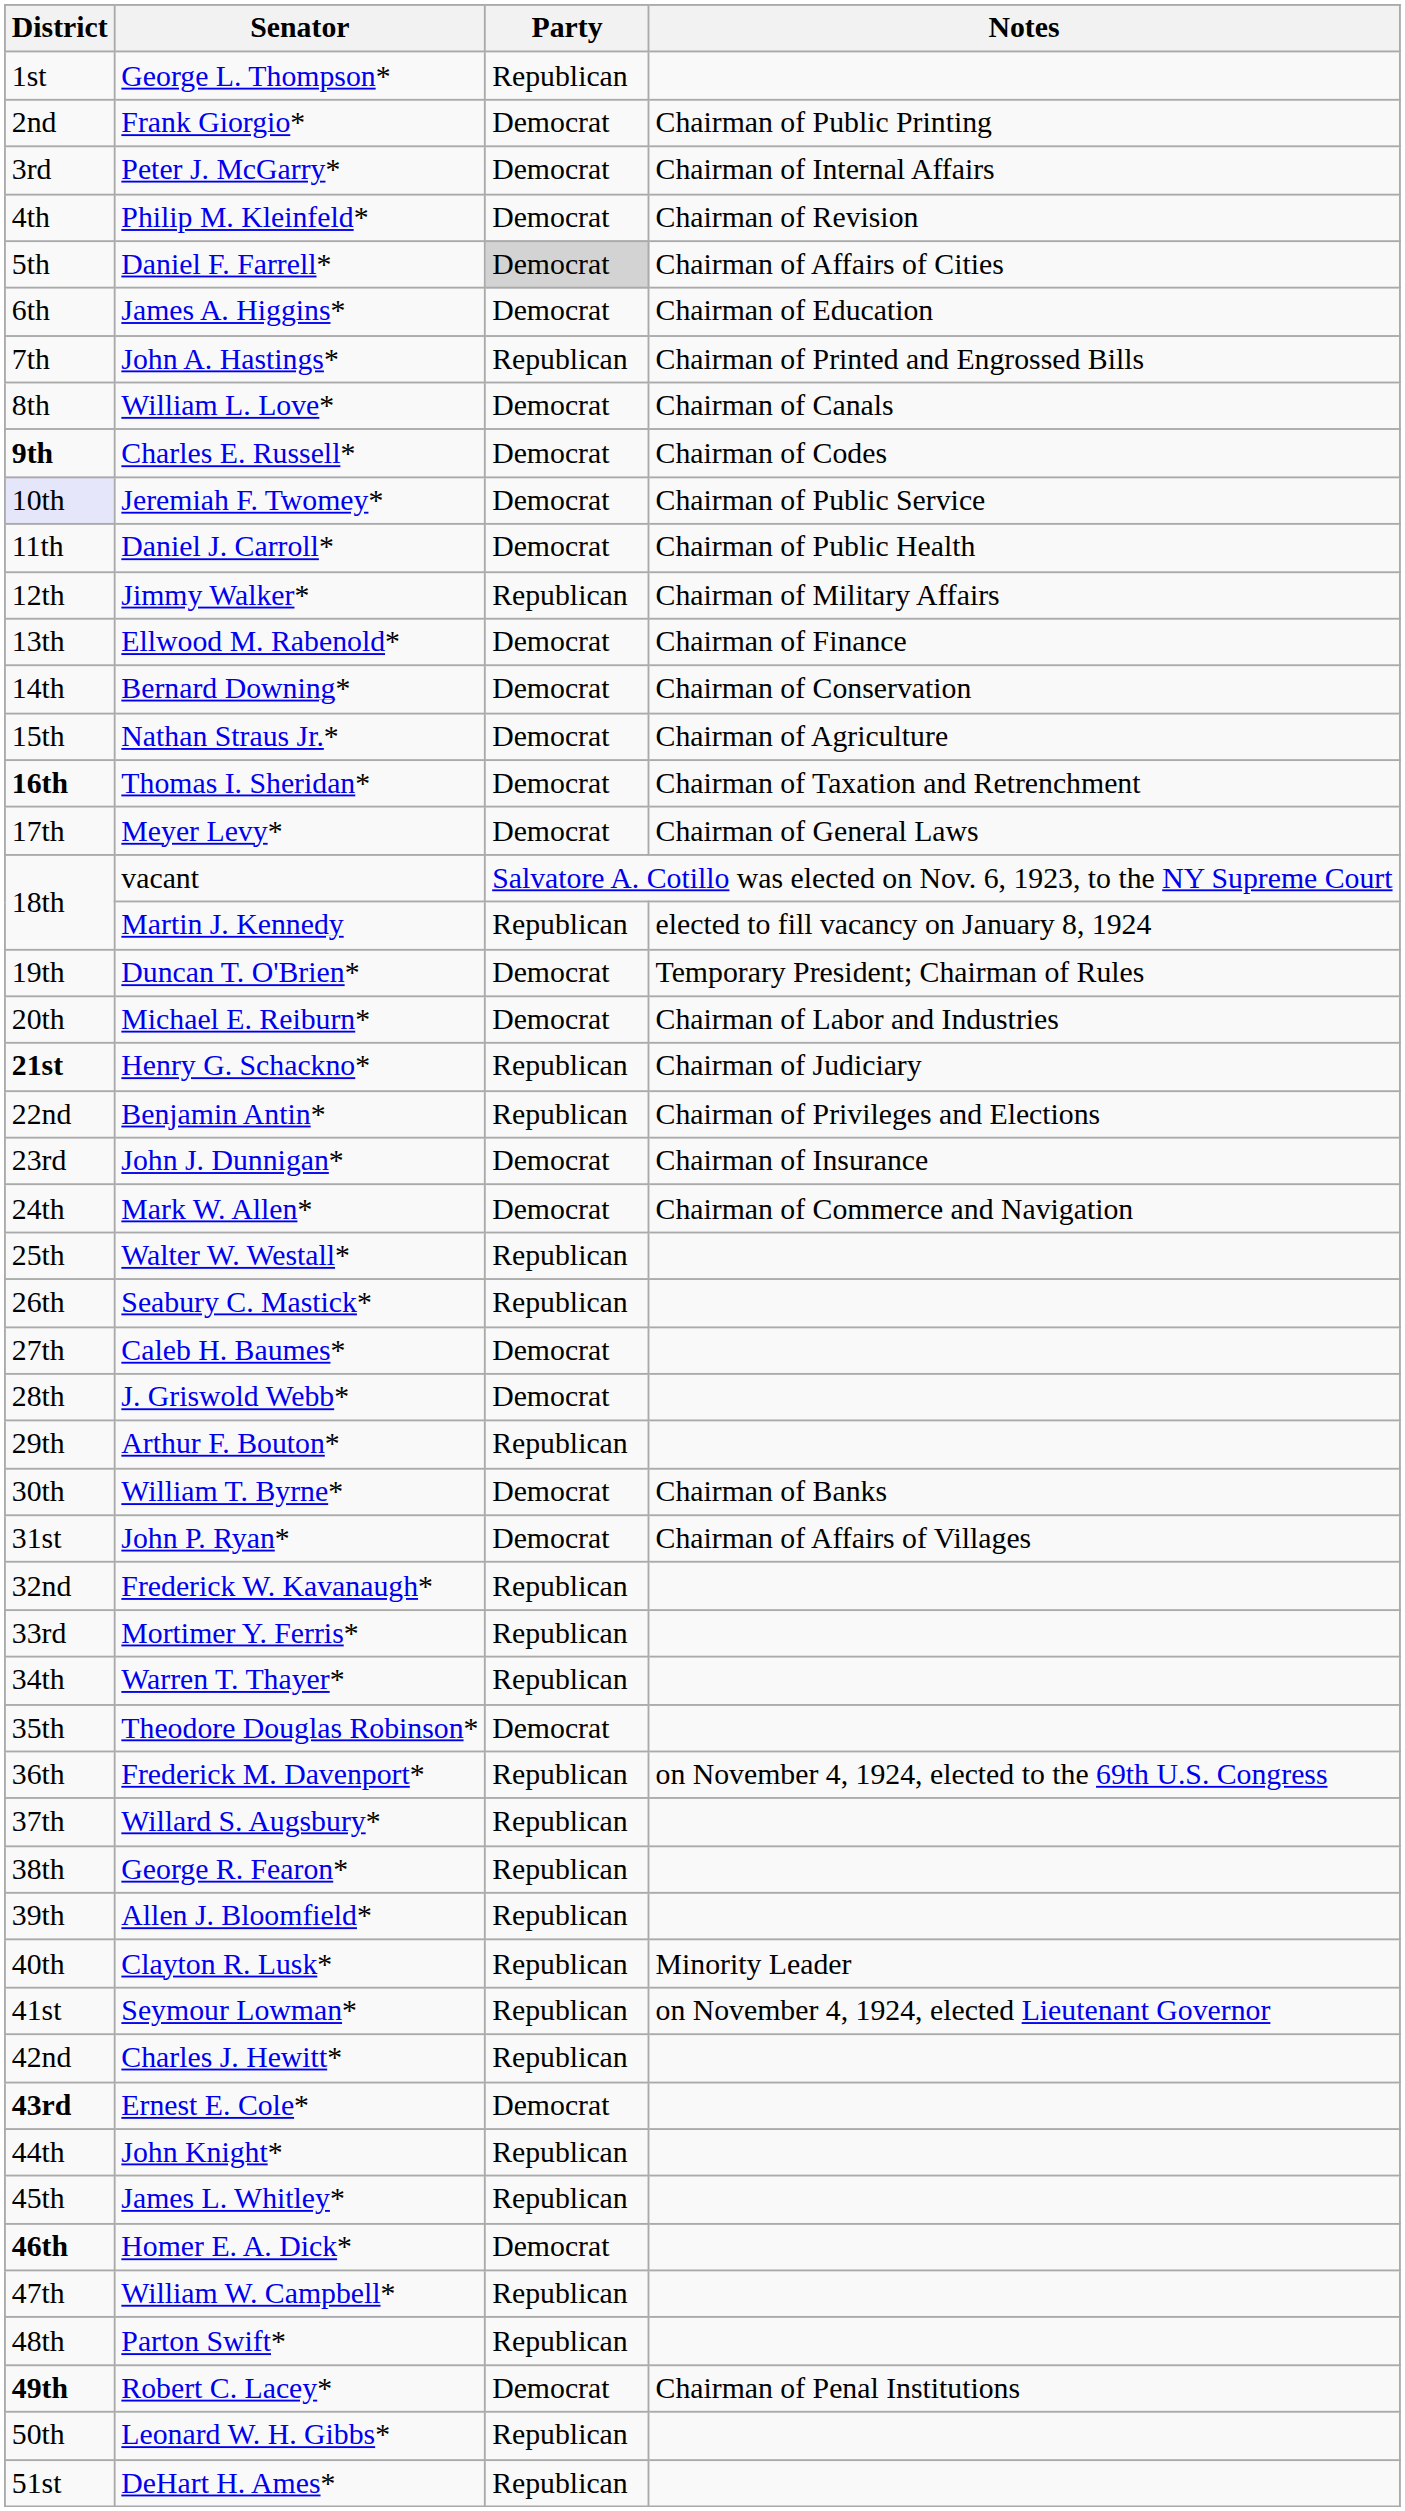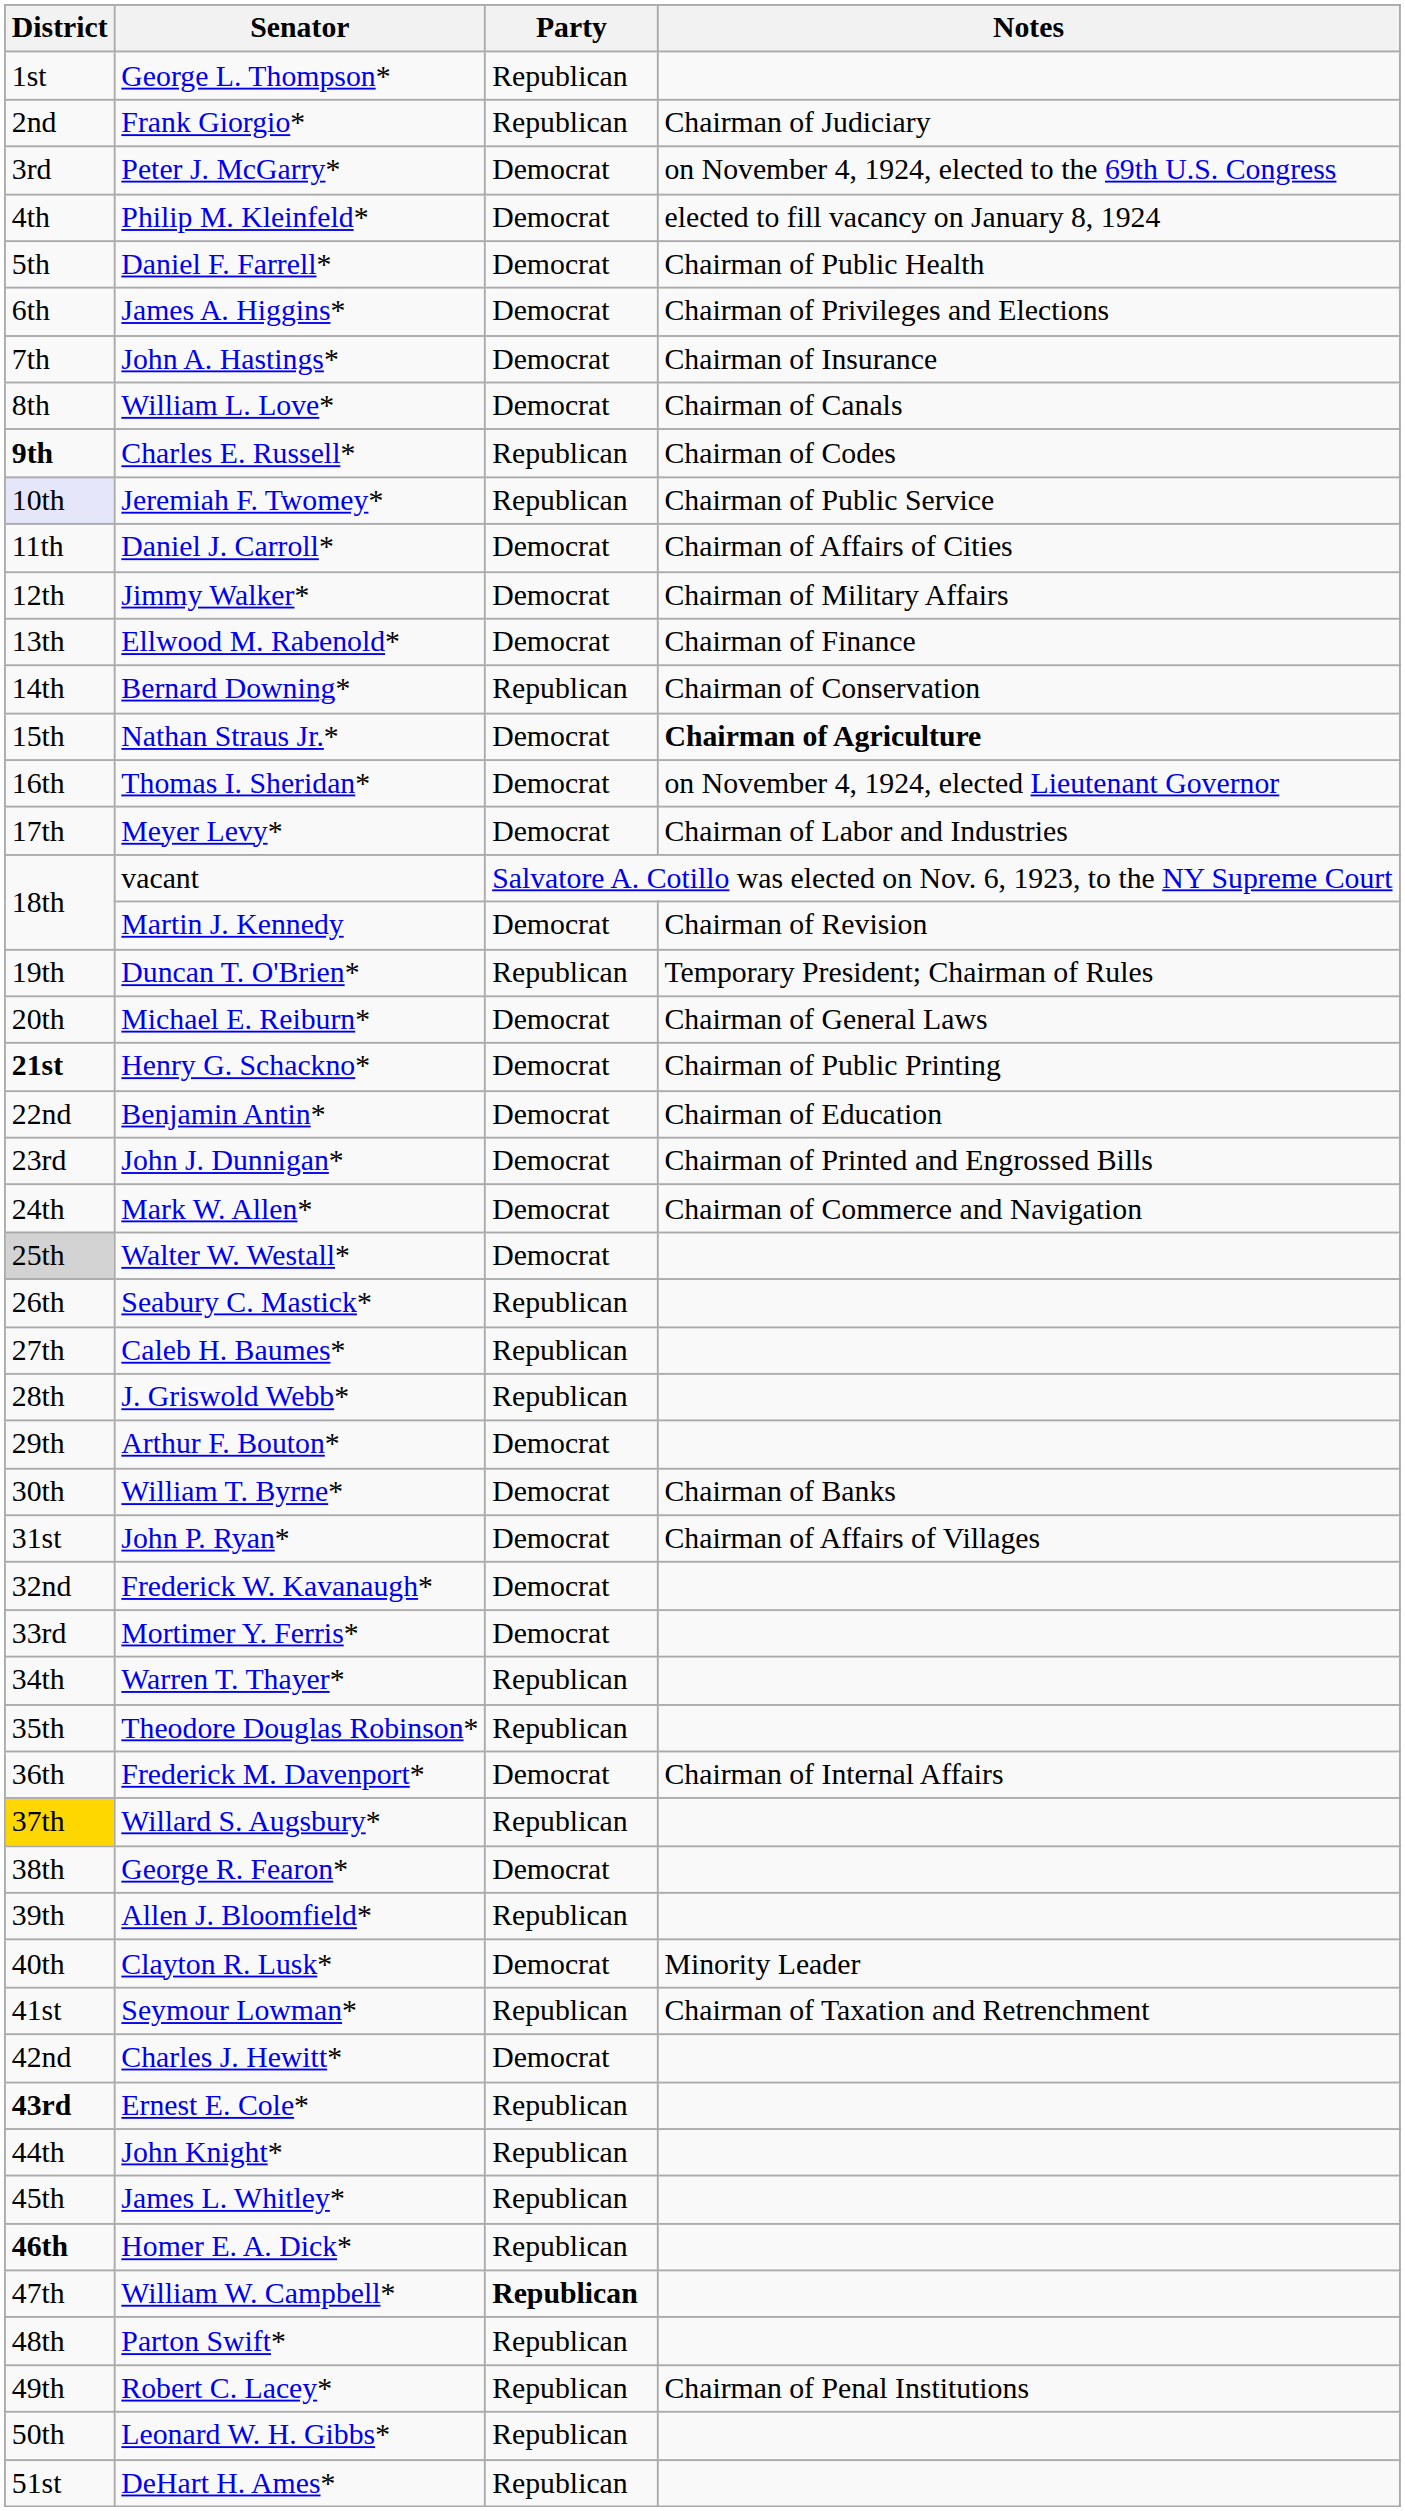Frank Giorgio* | Party: Democrat -> Republican
Frank Giorgio* | Notes: Chairman of Public Printing -> Chairman of Judiciary
Peter J. McGarry* | Notes: Chairman of Internal Affairs -> on November 4, 1924, elected to the 69th U.S. Congress
Philip M. Kleinfeld* | Notes: Chairman of Revision -> elected to fill vacancy on January 8, 1924
Daniel F. Farrell* | Party: lightgrey background -> no background
Daniel F. Farrell* | Notes: Chairman of Affairs of Cities -> Chairman of Public Health
James A. Higgins* | Notes: Chairman of Education -> Chairman of Privileges and Elections
John A. Hastings* | Party: Republican -> Democrat
John A. Hastings* | Notes: Chairman of Printed and Engrossed Bills -> Chairman of Insurance
Charles E. Russell* | Party: Democrat -> Republican
Jeremiah F. Twomey* | Party: Democrat -> Republican
Daniel J. Carroll* | Notes: Chairman of Public Health -> Chairman of Affairs of Cities
Jimmy Walker* | Party: Republican -> Democrat
Bernard Downing* | Party: Democrat -> Republican
Nathan Straus Jr.* | Notes: normal -> bold
Thomas I. Sheridan* | District: bold -> normal
Thomas I. Sheridan* | Notes: Chairman of Taxation and Retrenchment -> on November 4, 1924, elected Lieutenant Governor
Meyer Levy* | Notes: Chairman of General Laws -> Chairman of Labor and Industries
Martin J. Kennedy | Party: Republican -> Democrat
Martin J. Kennedy | Notes: elected to fill vacancy on January 8, 1924 -> Chairman of Revision
Duncan T. O'Brien* | Party: Democrat -> Republican
Michael E. Reiburn* | Notes: Chairman of Labor and Industries -> Chairman of General Laws
Henry G. Schackno* | Party: Republican -> Democrat
Henry G. Schackno* | Notes: Chairman of Judiciary -> Chairman of Public Printing
Benjamin Antin* | Party: Republican -> Democrat
Benjamin Antin* | Notes: Chairman of Privileges and Elections -> Chairman of Education
John J. Dunnigan* | Notes: Chairman of Insurance -> Chairman of Printed and Engrossed Bills
Walter W. Westall* | District: no background -> lightgrey background
Walter W. Westall* | Party: Republican -> Democrat
Caleb H. Baumes* | Party: Democrat -> Republican
J. Griswold Webb* | Party: Democrat -> Republican
Arthur F. Bouton* | Party: Republican -> Democrat
Frederick W. Kavanaugh* | Party: Republican -> Democrat
Mortimer Y. Ferris* | Party: Republican -> Democrat
Theodore Douglas Robinson* | Party: Democrat -> Republican
Frederick M. Davenport* | Party: Republican -> Democrat
Frederick M. Davenport* | Notes: on November 4, 1924, elected to the 69th U.S. Congress -> Chairman of Internal Affairs
Willard S. Augsbury* | District: no background -> gold background
George R. Fearon* | Party: Republican -> Democrat
Clayton R. Lusk* | Party: Republican -> Democrat
Seymour Lowman* | Notes: on November 4, 1924, elected Lieutenant Governor -> Chairman of Taxation and Retrenchment
Charles J. Hewitt* | Party: Republican -> Democrat
Ernest E. Cole* | Party: Democrat -> Republican
Homer E. A. Dick* | Party: Democrat -> Republican
William W. Campbell* | Party: normal -> bold
Robert C. Lacey* | District: bold -> normal
Robert C. Lacey* | Party: Democrat -> Republican
